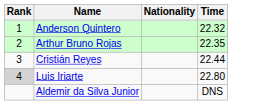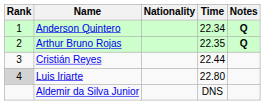+ column: Notes | Q | Q
Anderson Quintero | Time: 22.32 -> 22.34
